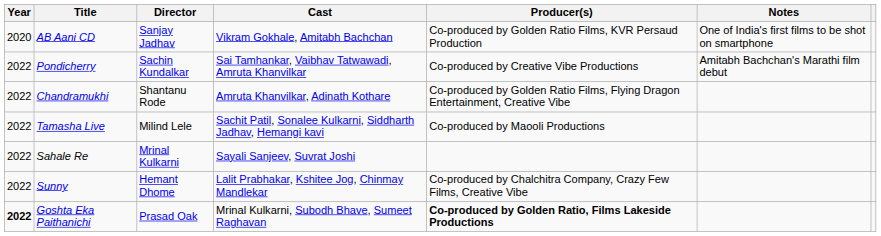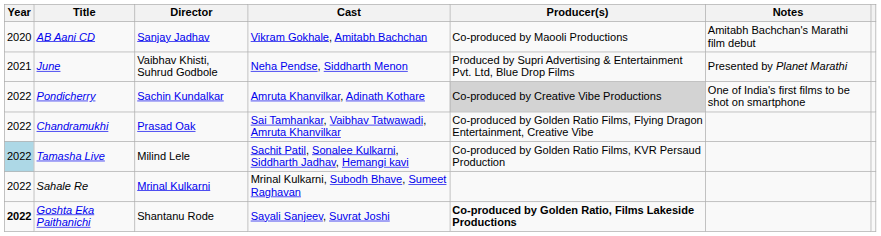AB Aani CD | Producer(s): Co-produced by Golden Ratio Films, KVR Persaud Production -> Co-produced by Maooli Productions
AB Aani CD | Notes: One of India's first films to be shot on smartphone -> Amitabh Bachchan's Marathi film debut
+ row: 2021 | June | Vaibhav Khisti, Suhrud Godbole | Neha Pendse, Siddharth Menon | Produced by Supri Advertising & Entertainment Pvt. Ltd, Blue Drop Films | Presented by Planet Marathi
Pondicherry | Cast: Sai Tamhankar, Vaibhav Tatwawadi, Amruta Khanvilkar -> Amruta Khanvilkar, Adinath Kothare
Pondicherry | Producer(s): no background -> lightgrey background
Pondicherry | Notes: Amitabh Bachchan's Marathi film debut -> One of India's first films to be shot on smartphone
Chandramukhi | Director: Shantanu Rode -> Prasad Oak
Chandramukhi | Cast: Amruta Khanvilkar, Adinath Kothare -> Sai Tamhankar, Vaibhav Tatwawadi, Amruta Khanvilkar
Tamasha Live | Year: no background -> lightblue background
Tamasha Live | Producer(s): Co-produced by Maooli Productions -> Co-produced by Golden Ratio Films, KVR Persaud Production
Sahale Re | Cast: Sayali Sanjeev, Suvrat Joshi -> Mrinal Kulkarni, Subodh Bhave, Sumeet Raghavan
- row: 2022 | Sunny | Hemant Dhome | Lalit Prabhakar, Kshitee Jog, Chinmay Mandlekar | Co-produced by Chalchitra Company, Crazy Few Films, Creative Vibe
Goshta Eka Paithanichi | Director: Prasad Oak -> Shantanu Rode
Goshta Eka Paithanichi | Cast: Mrinal Kulkarni, Subodh Bhave, Sumeet Raghavan -> Sayali Sanjeev, Suvrat Joshi
